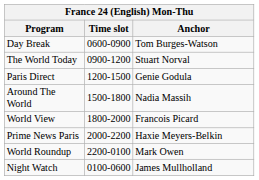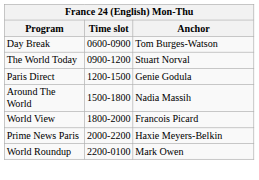- row: Night Watch | 0100-0600 | James Mullholland
